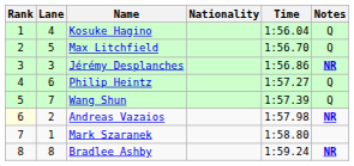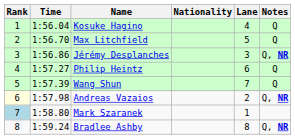columns swapped: Lane <-> Time
Jérémy Desplanches | Notes: NR -> Q, NR
Andreas Vazaios | Notes: NR -> Q, NR
Mark Szaranek | Rank: no background -> lightblue background
Bradlee Ashby | Notes: NR -> Q, NR
